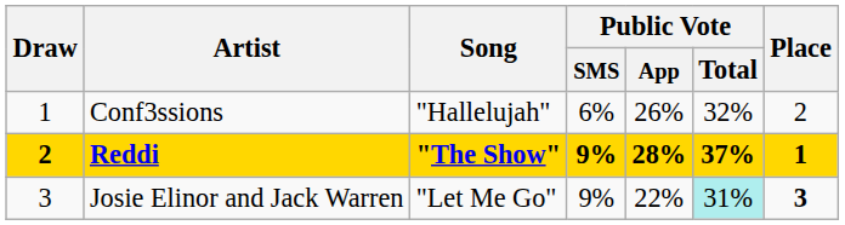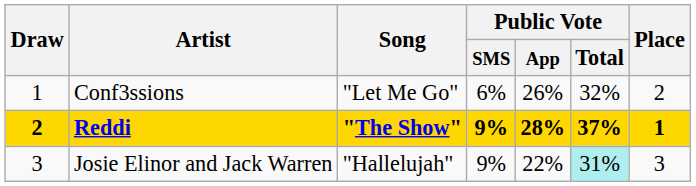Conf3ssions | Song: "Hallelujah" -> "Let Me Go"
Josie Elinor and Jack Warren | Song: "Let Me Go" -> "Hallelujah"
Josie Elinor and Jack Warren | Place: bold -> normal
